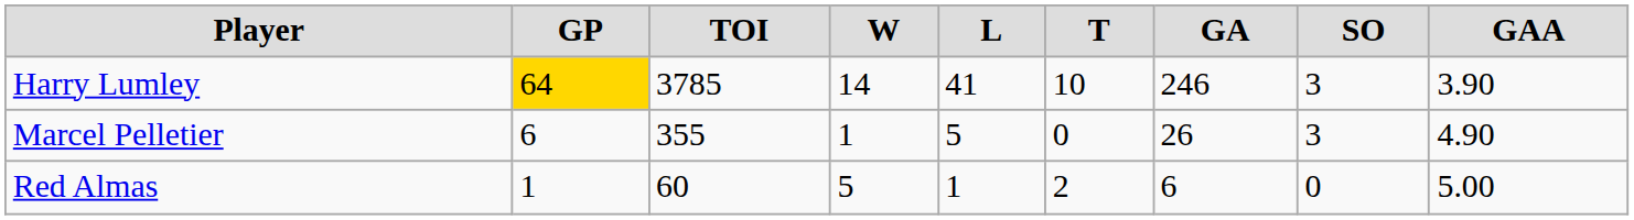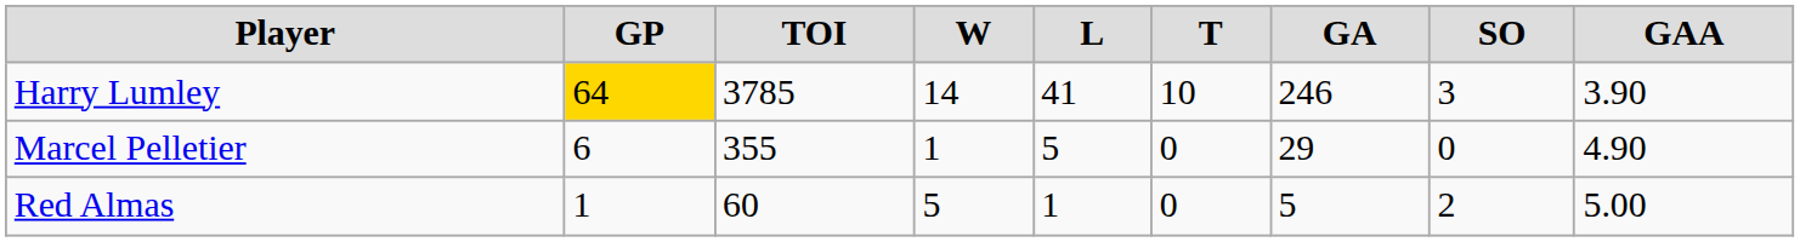Marcel Pelletier | GA: 26 -> 29
Marcel Pelletier | SO: 3 -> 0
Red Almas | T: 2 -> 0
Red Almas | GA: 6 -> 5
Red Almas | SO: 0 -> 2
